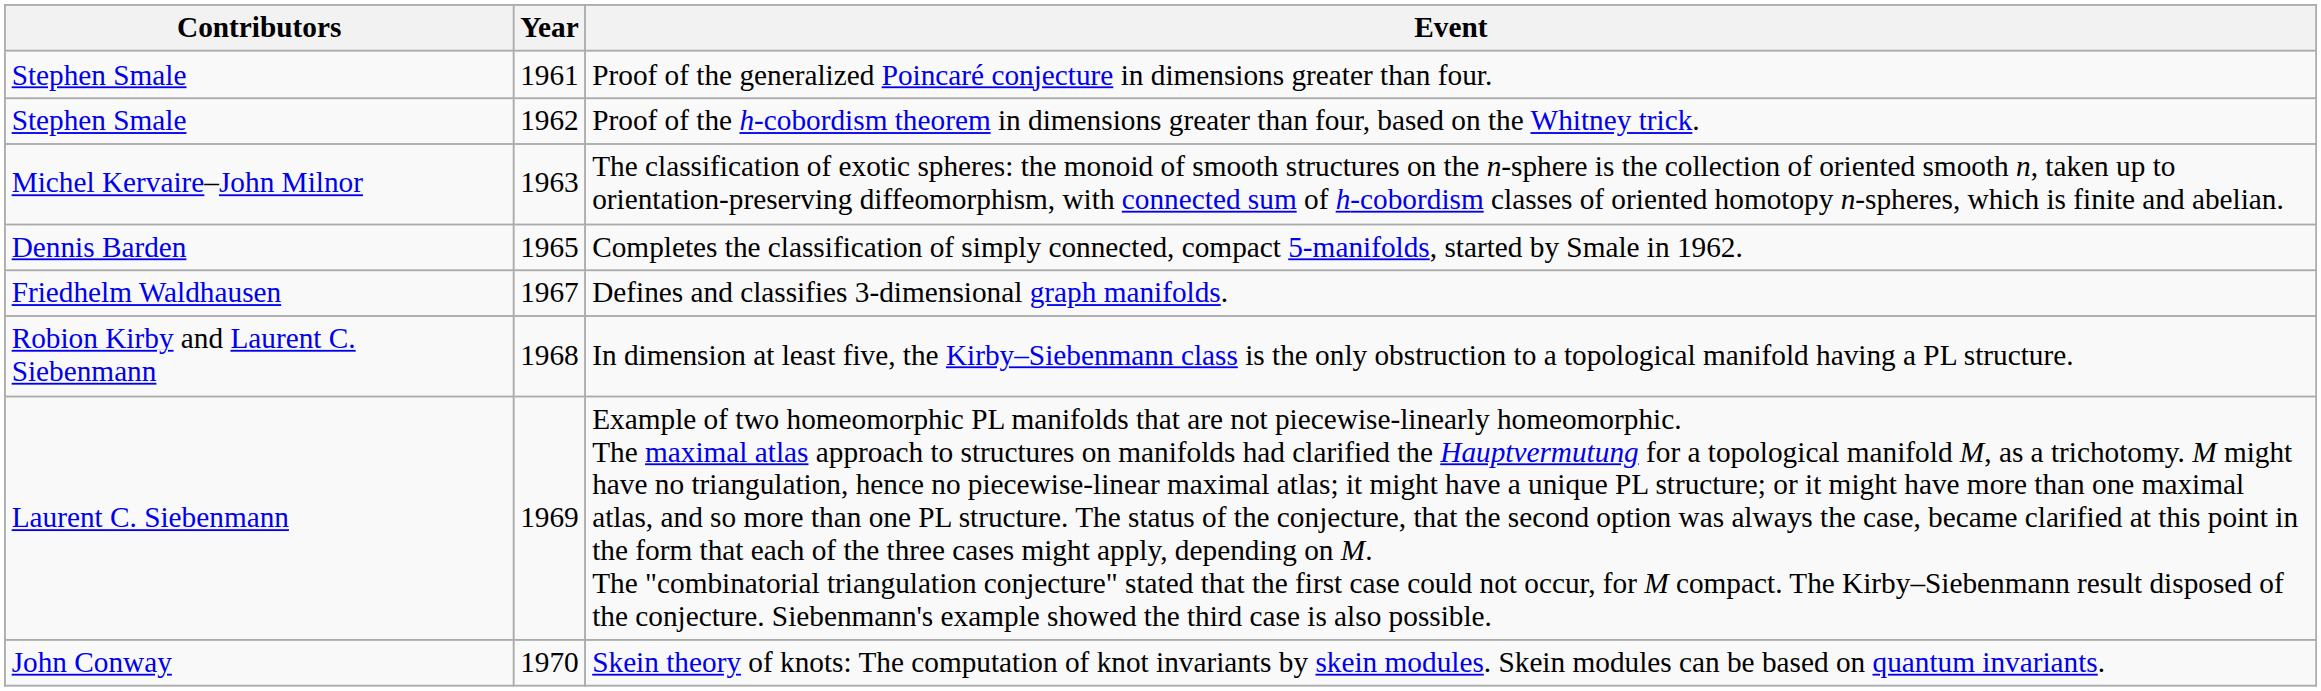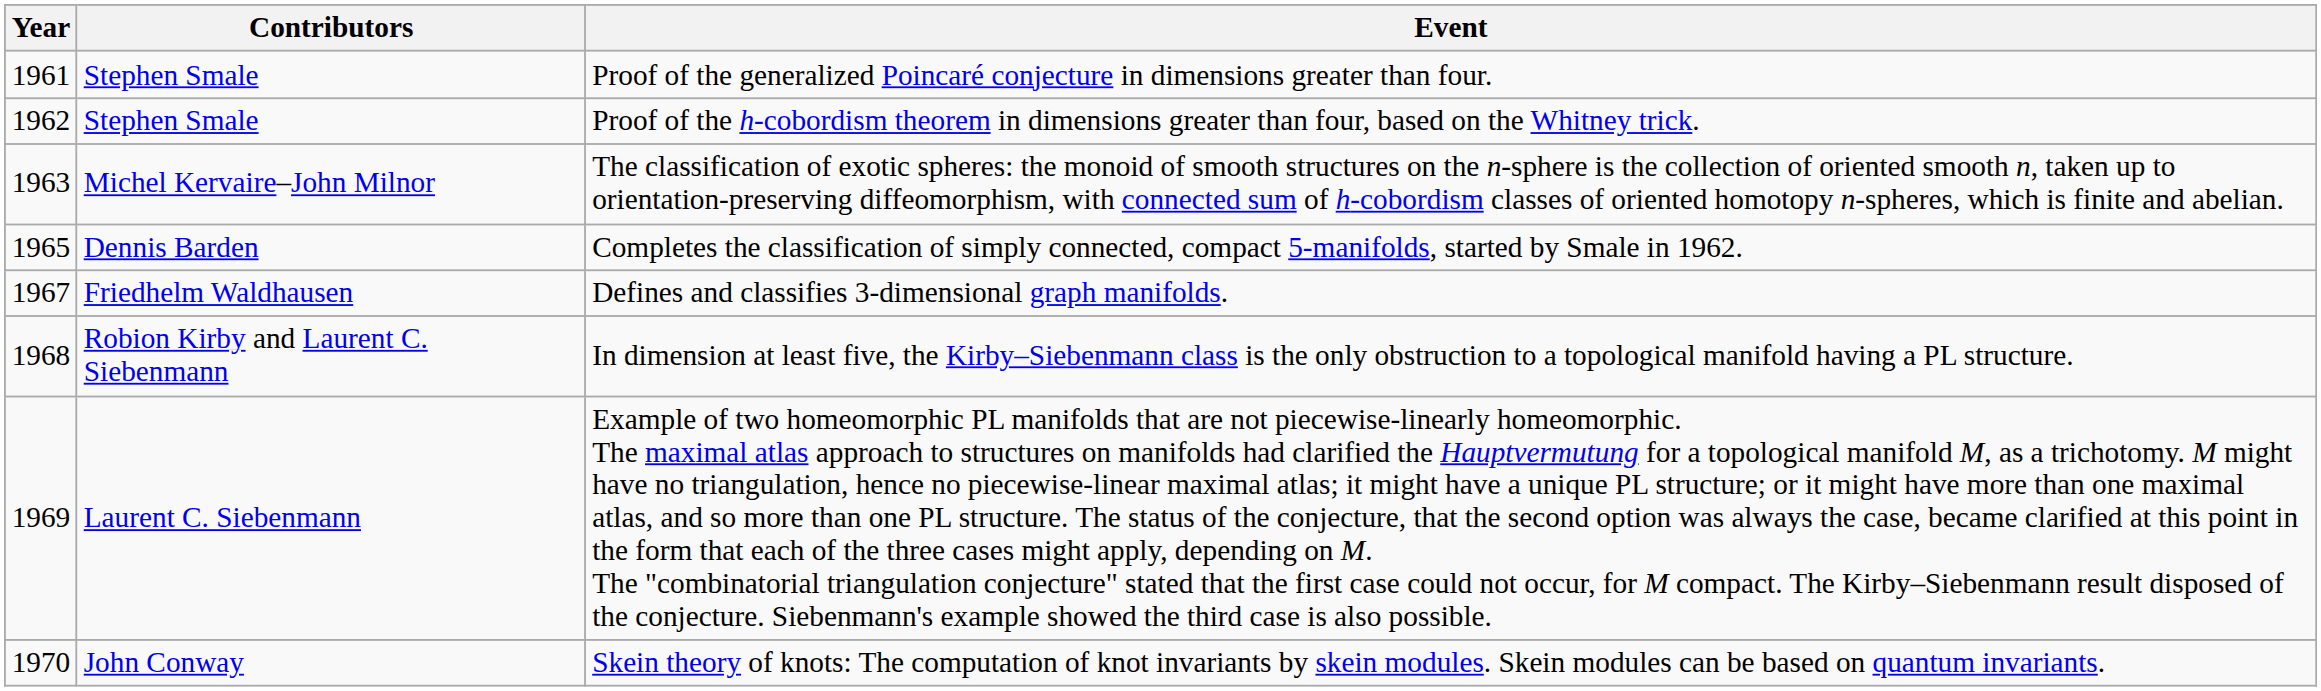columns swapped: Year <-> Contributors
